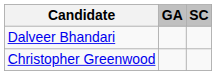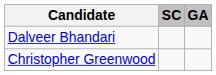columns swapped: GA <-> SC
